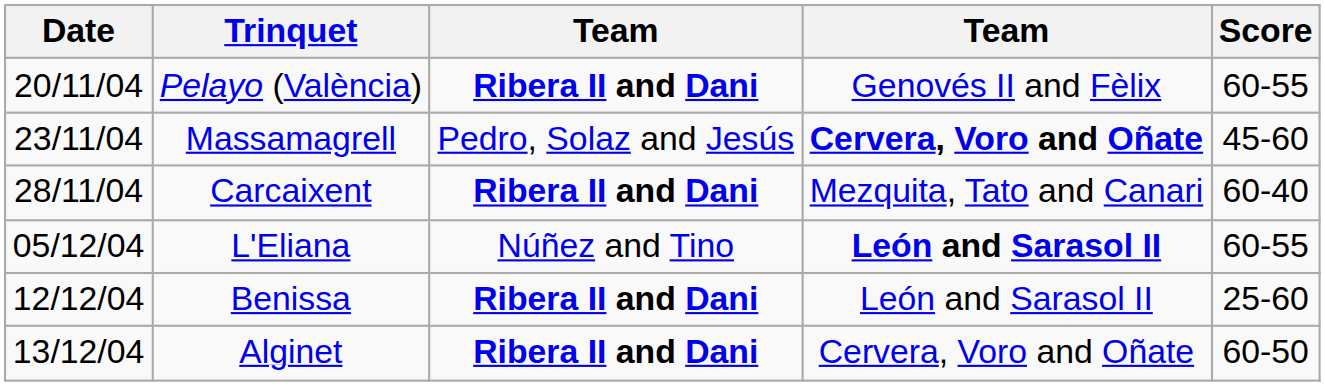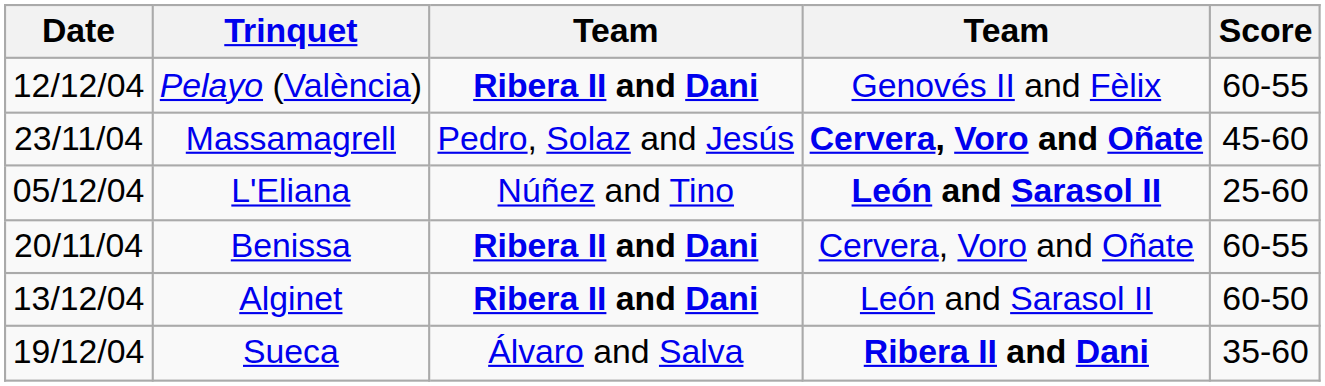Pelayo (València) | Date: 20/11/04 -> 12/12/04
- row: 28/11/04 | Carcaixent | Ribera II and Dani | Mezquita, Tato and Canari | 60-40
L'Eliana | Score: 60-55 -> 25-60
Benissa | Date: 12/12/04 -> 20/11/04
Benissa | column 4: León and Sarasol II -> Cervera, Voro and Oñate
Benissa | Score: 25-60 -> 60-55
Alginet | column 4: Cervera, Voro and Oñate -> León and Sarasol II
+ row: 19/12/04 | Sueca | Álvaro and Salva | Ribera II and Dani | 35-60
